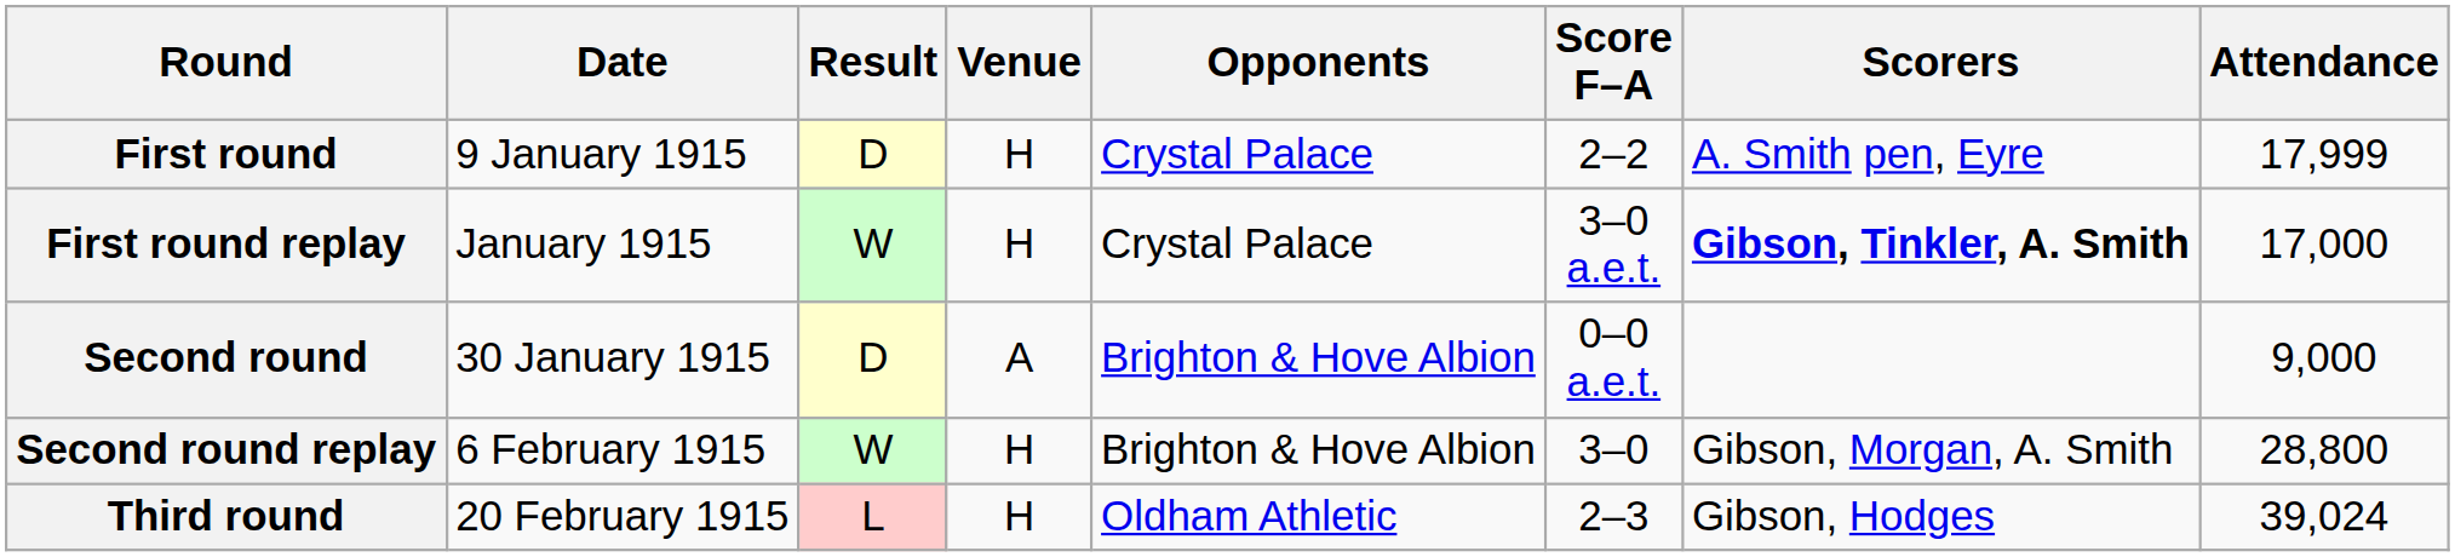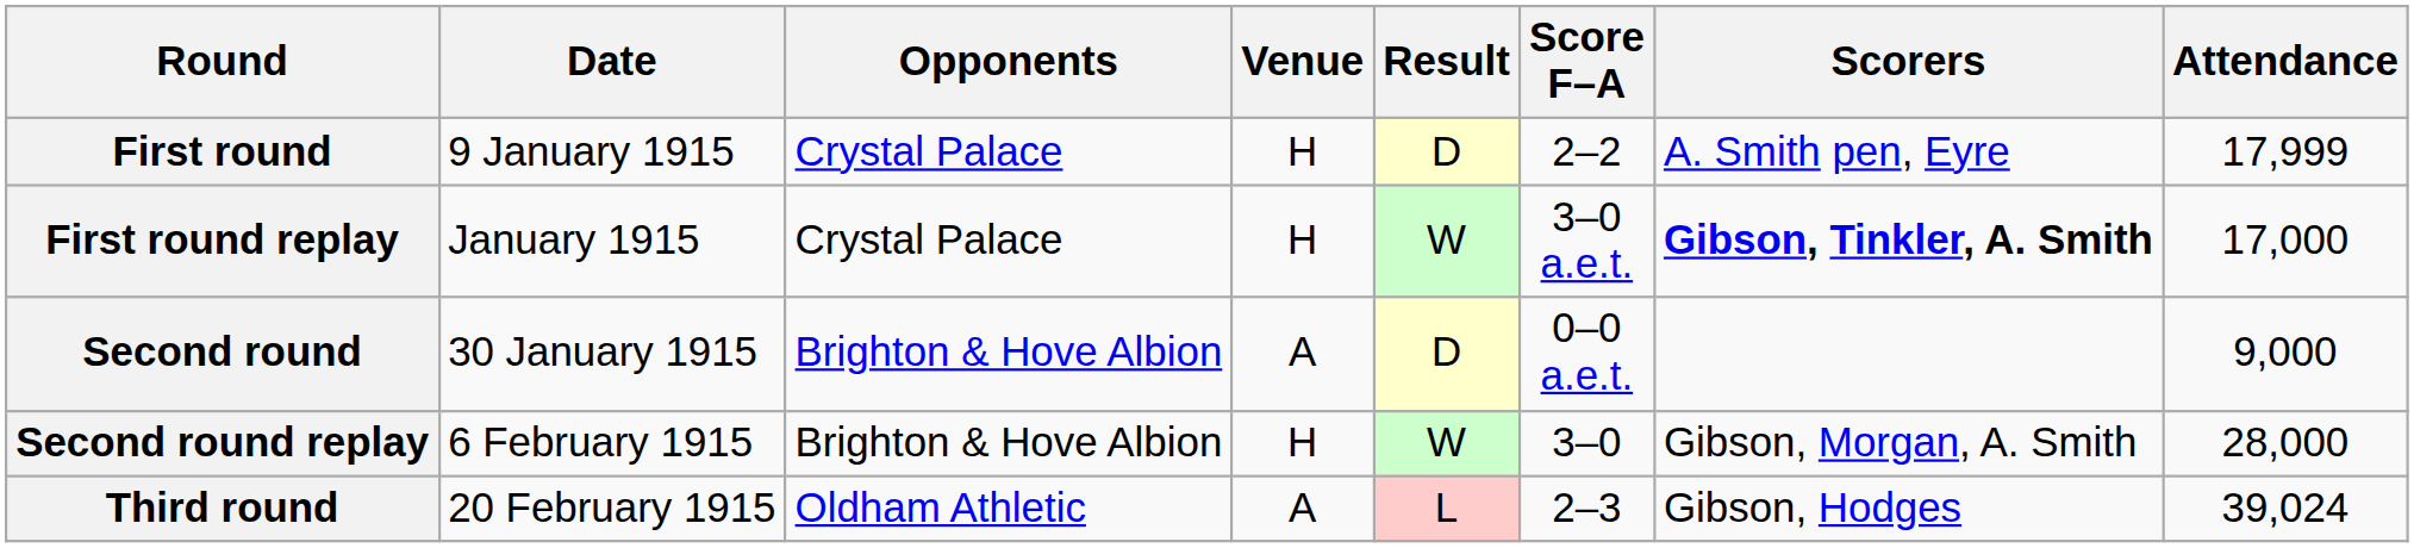columns swapped: Opponents <-> Result
Second round replay | Attendance: 28,800 -> 28,000
Third round | Venue: H -> A
